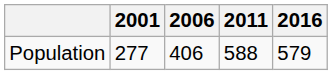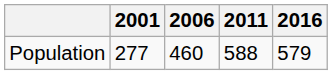Population | 2006: 406 -> 460
